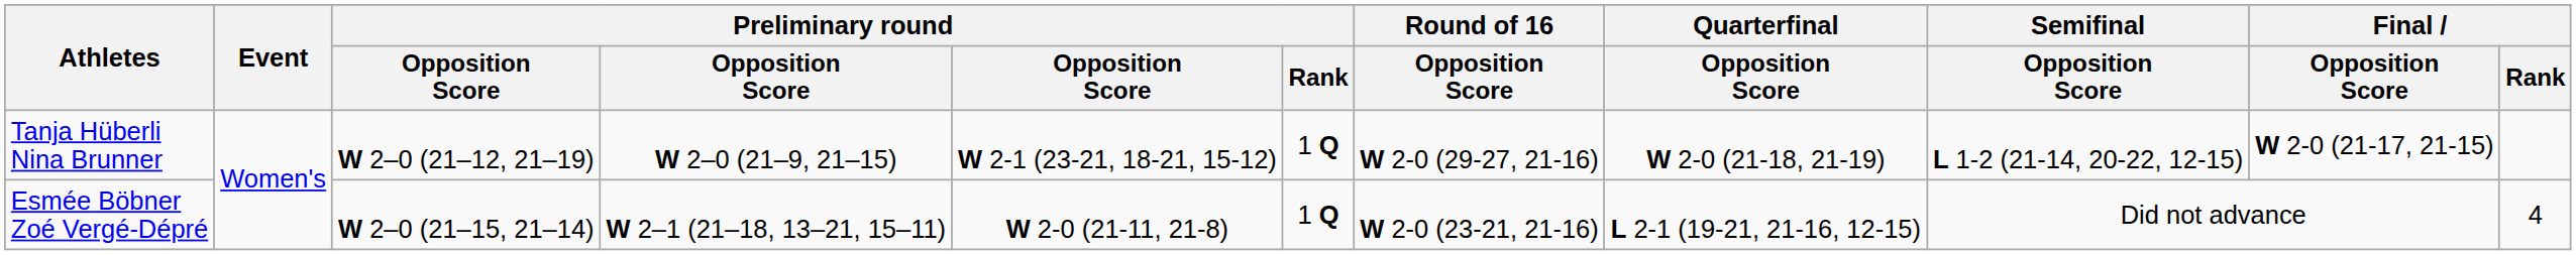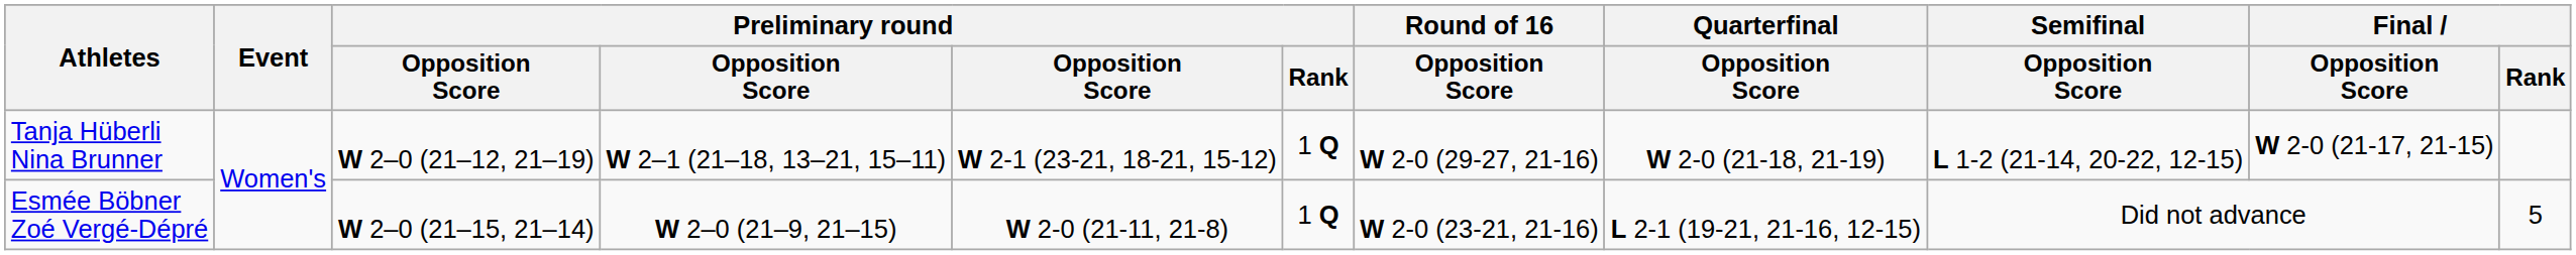Tanja Hüberli Nina Brunner | column 4: W 2–0 (21–9, 21–15) -> W 2–1 (21–18, 13–21, 15–11)
Esmée Böbner Zoé Vergé-Dépré | column 4: W 2–1 (21–18, 13–21, 15–11) -> W 2–0 (21–9, 21–15)
Esmée Böbner Zoé Vergé-Dépré | Final / Rank: 4 -> 5
